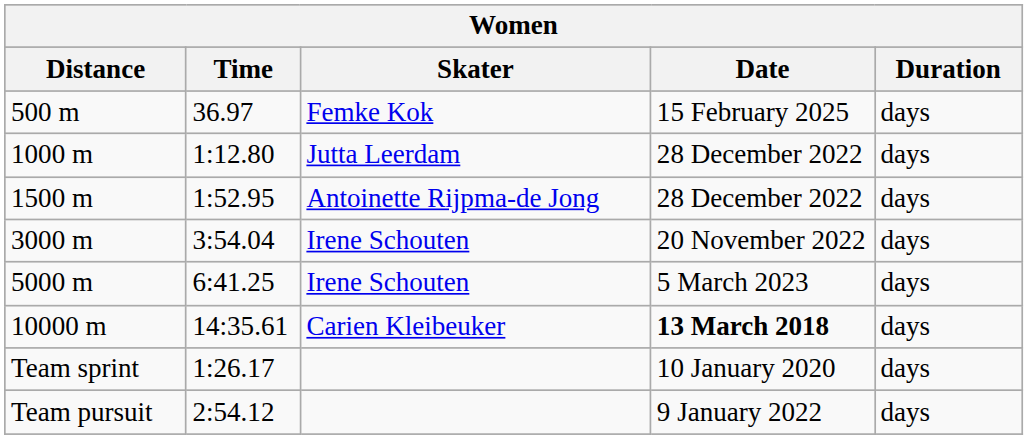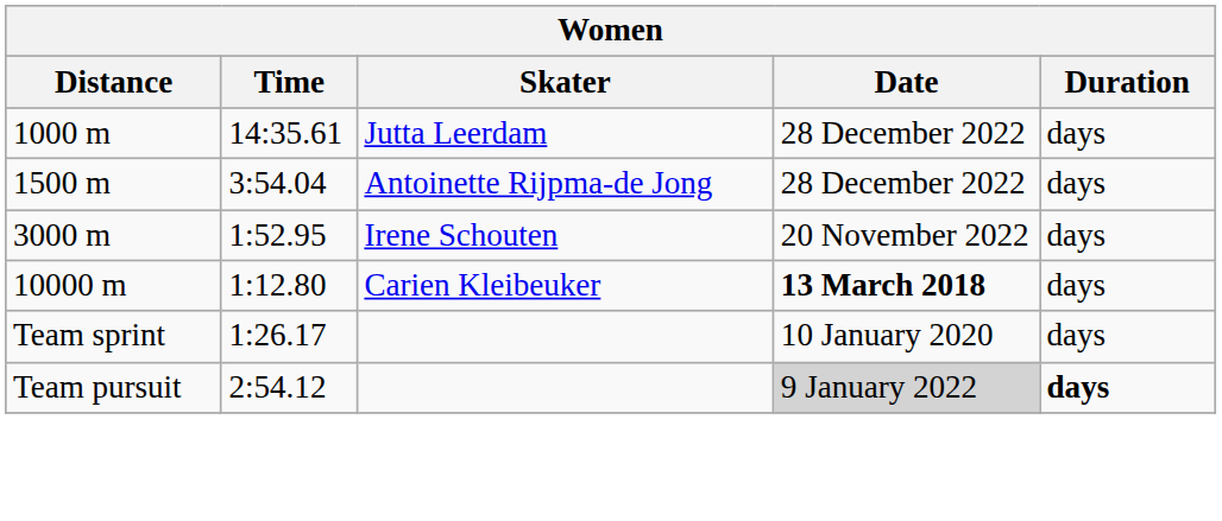- row: 500 m | 36.97 | Femke Kok | 15 February 2025 | days
1000 m | Time: 1:12.80 -> 14:35.61
1500 m | Time: 1:52.95 -> 3:54.04
3000 m | Time: 3:54.04 -> 1:52.95
- row: 5000 m | 6:41.25 | Irene Schouten | 5 March 2023 | days
10000 m | Time: 14:35.61 -> 1:12.80
Team pursuit | Date: no background -> lightgrey background
Team pursuit | Duration: normal -> bold
